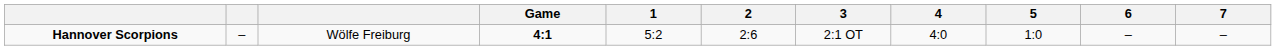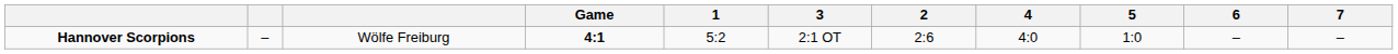columns swapped: 2 <-> 3
